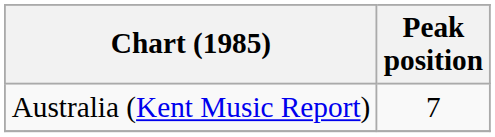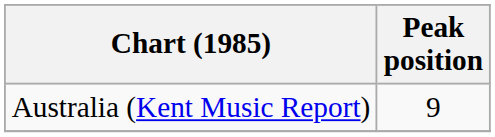Australia (Kent Music Report) | Peak position: 7 -> 9
